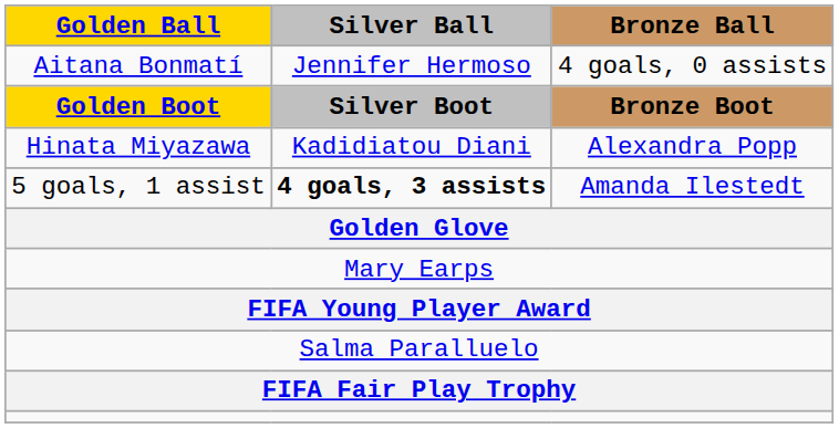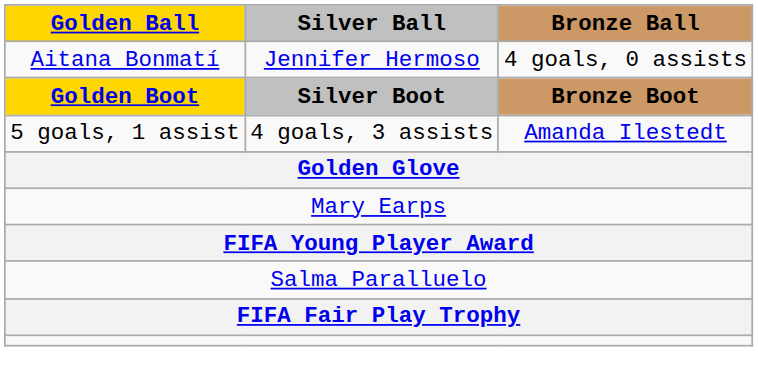- row: Hinata Miyazawa | Kadidiatou Diani | Alexandra Popp
5 goals, 1 assist | Silver Ball: bold -> normal
